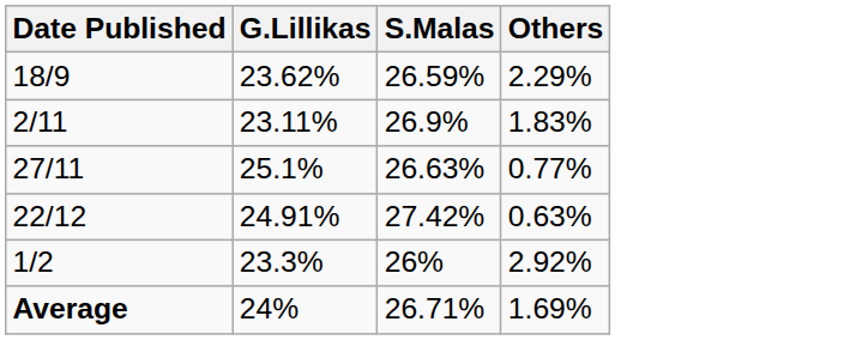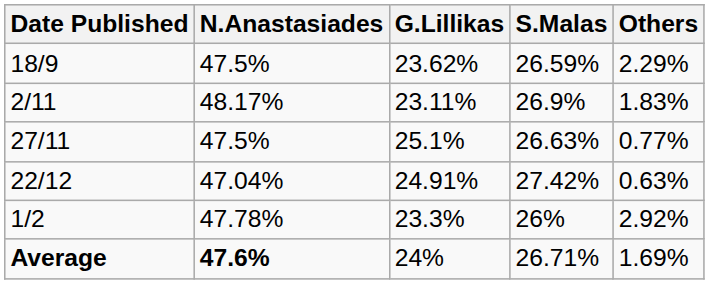+ column: N.Anastasiades | 47.5% | 48.17% | 47.5% | 47.04% | 47.78% | 47.6%
